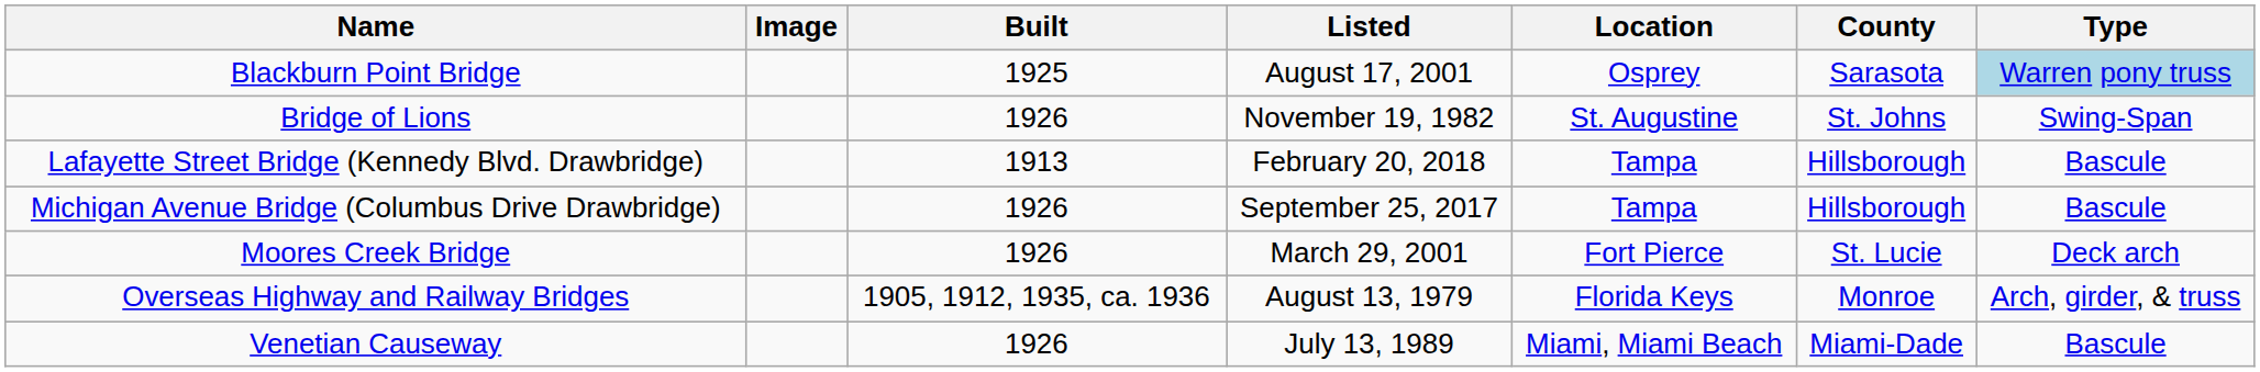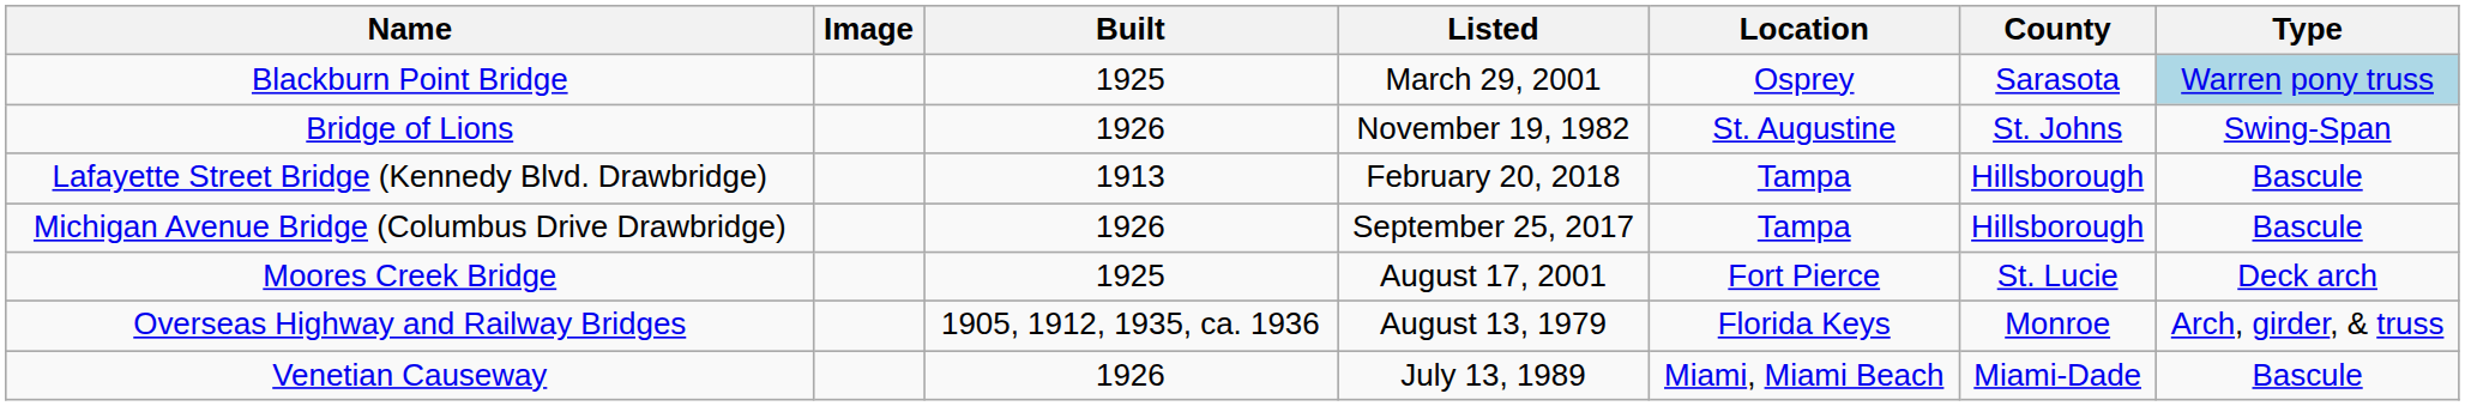Blackburn Point Bridge | Listed: August 17, 2001 -> March 29, 2001
Moores Creek Bridge | Built: 1926 -> 1925
Moores Creek Bridge | Listed: March 29, 2001 -> August 17, 2001
